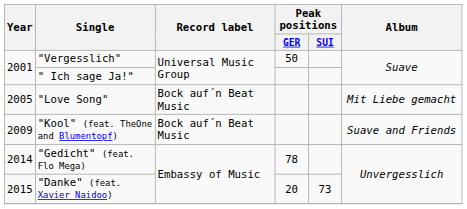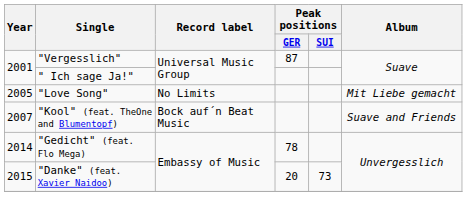"Vergesslich" | Peak positions / GER: 50 -> 87
"Love Song" | Record label: Bock auf´n Beat Music -> No Limits
"Kool" (feat. TheOne and Blumentopf) | Year: 2009 -> 2007
